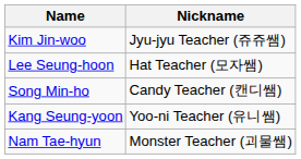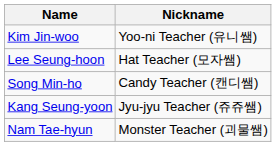Kim Jin-woo | Nickname: Jyu-jyu Teacher (쥬쥬쌤) -> Yoo-ni Teacher (유니쌤)
Kang Seung-yoon | Nickname: Yoo-ni Teacher (유니쌤) -> Jyu-jyu Teacher (쥬쥬쌤)
